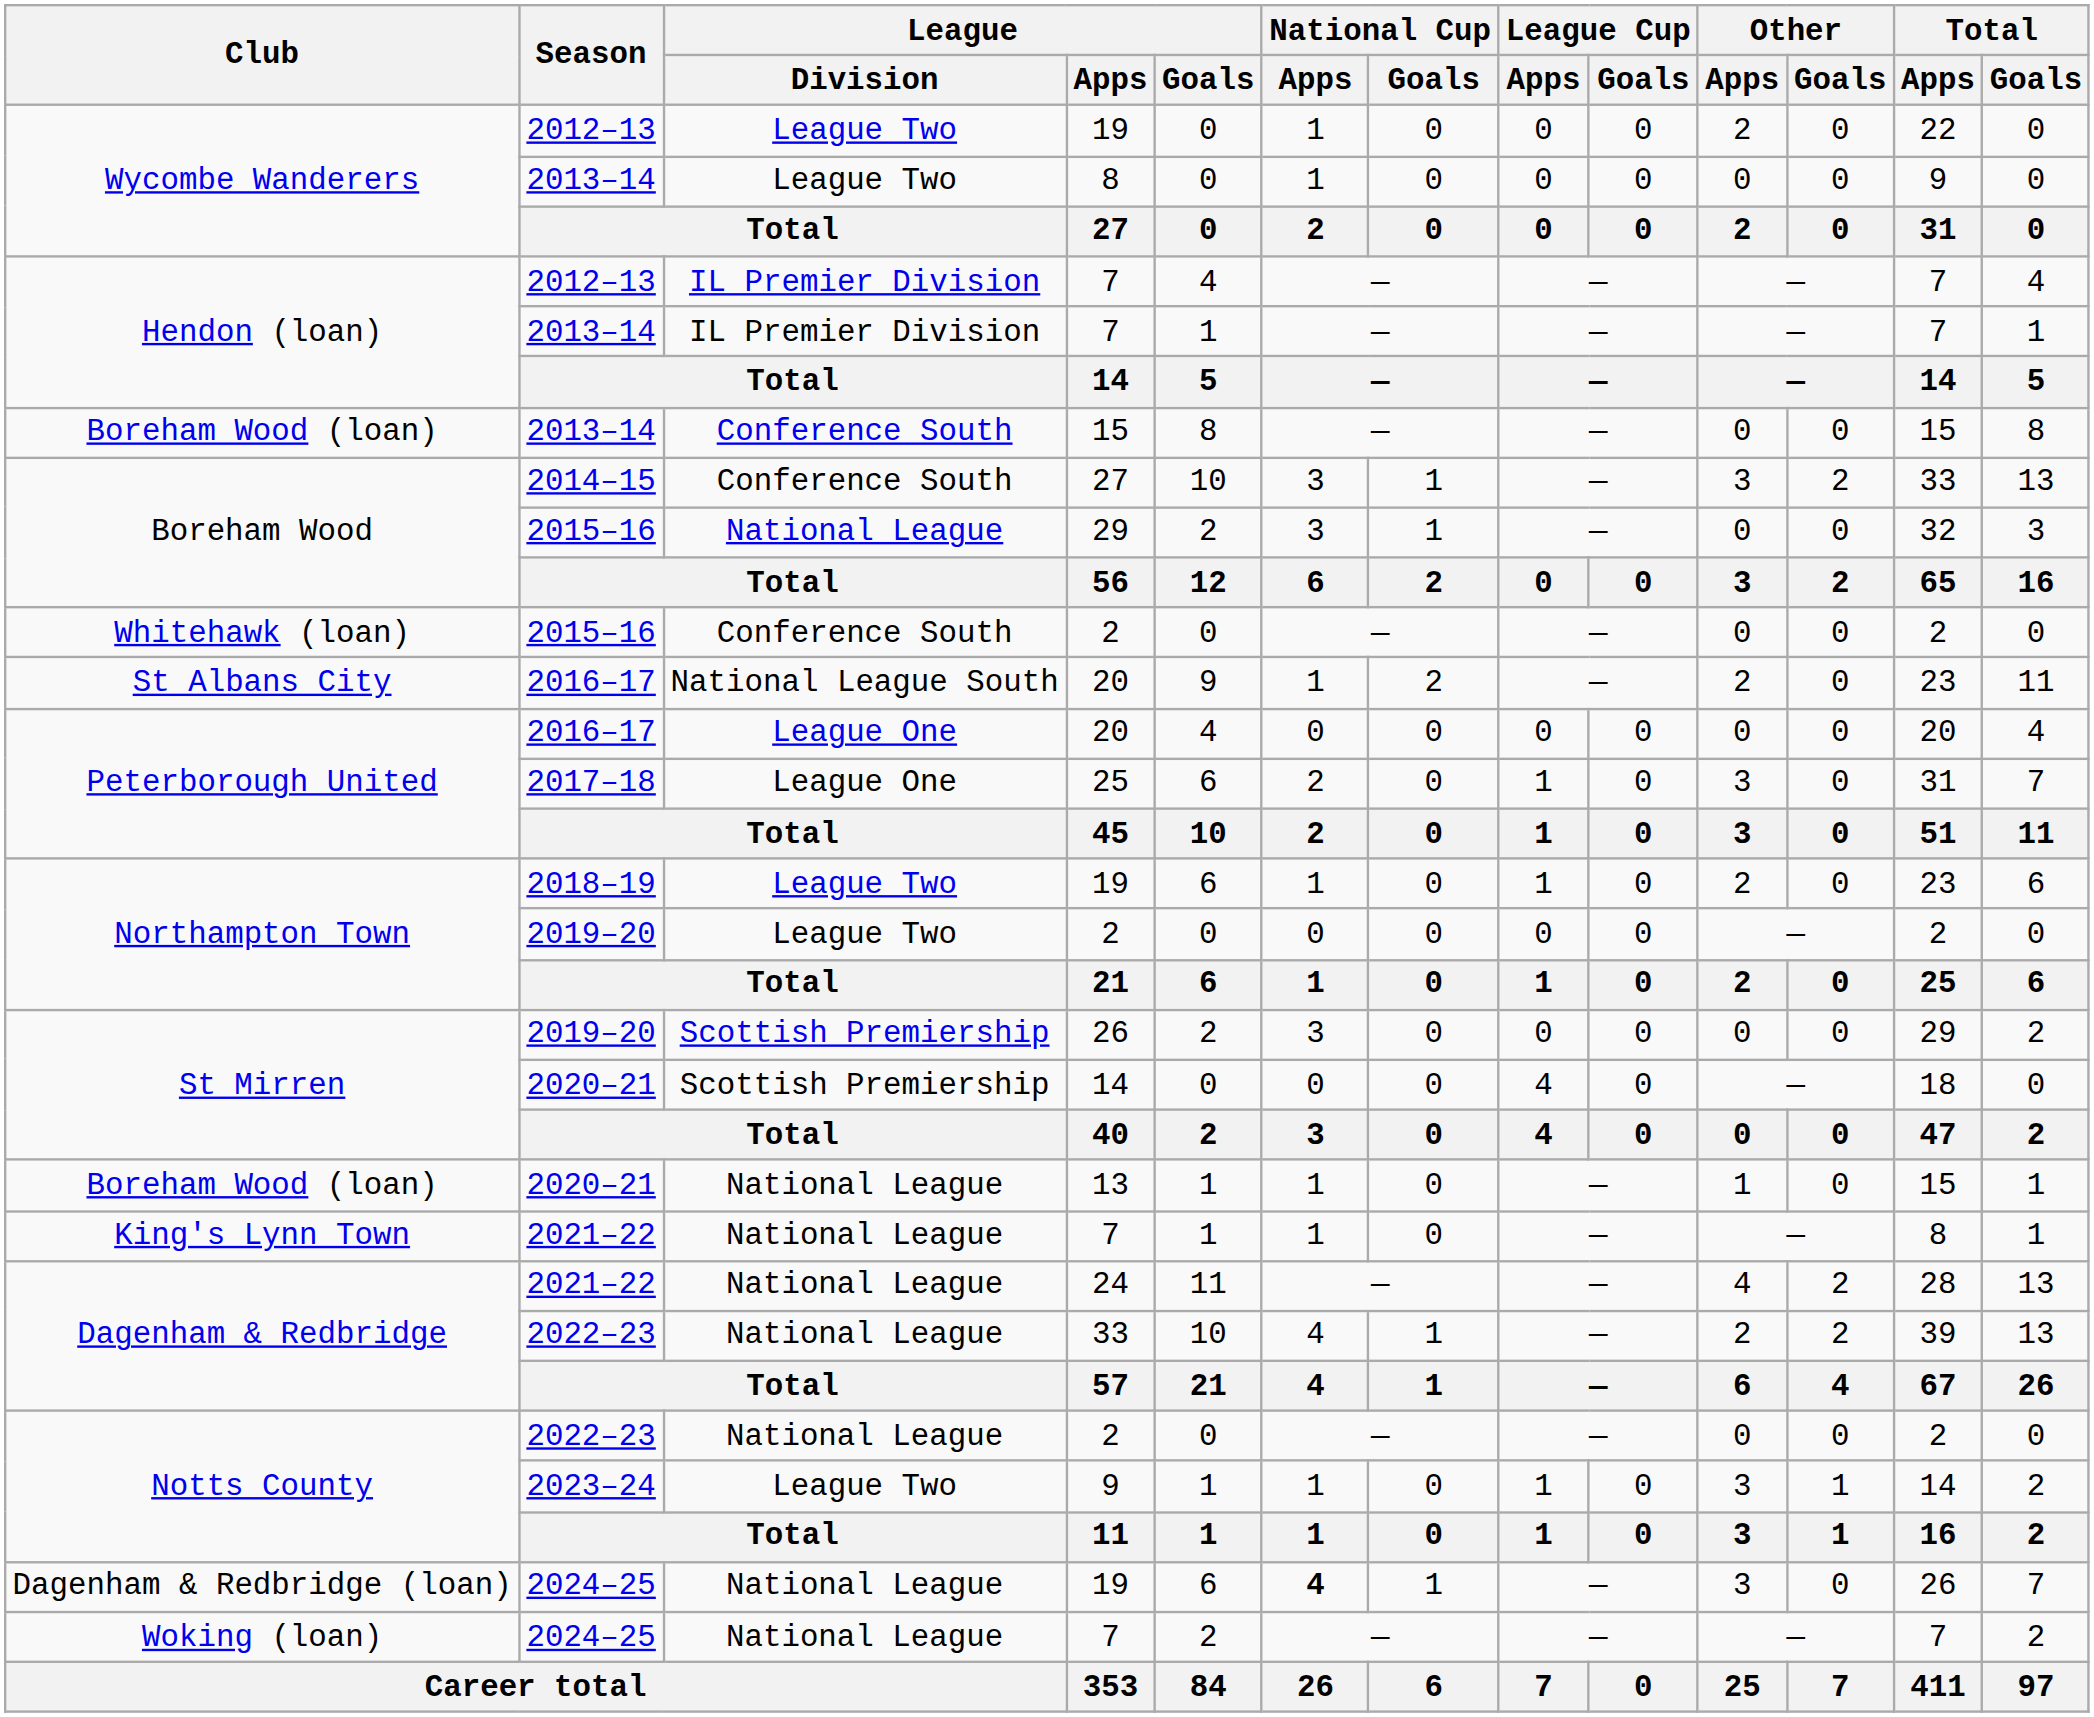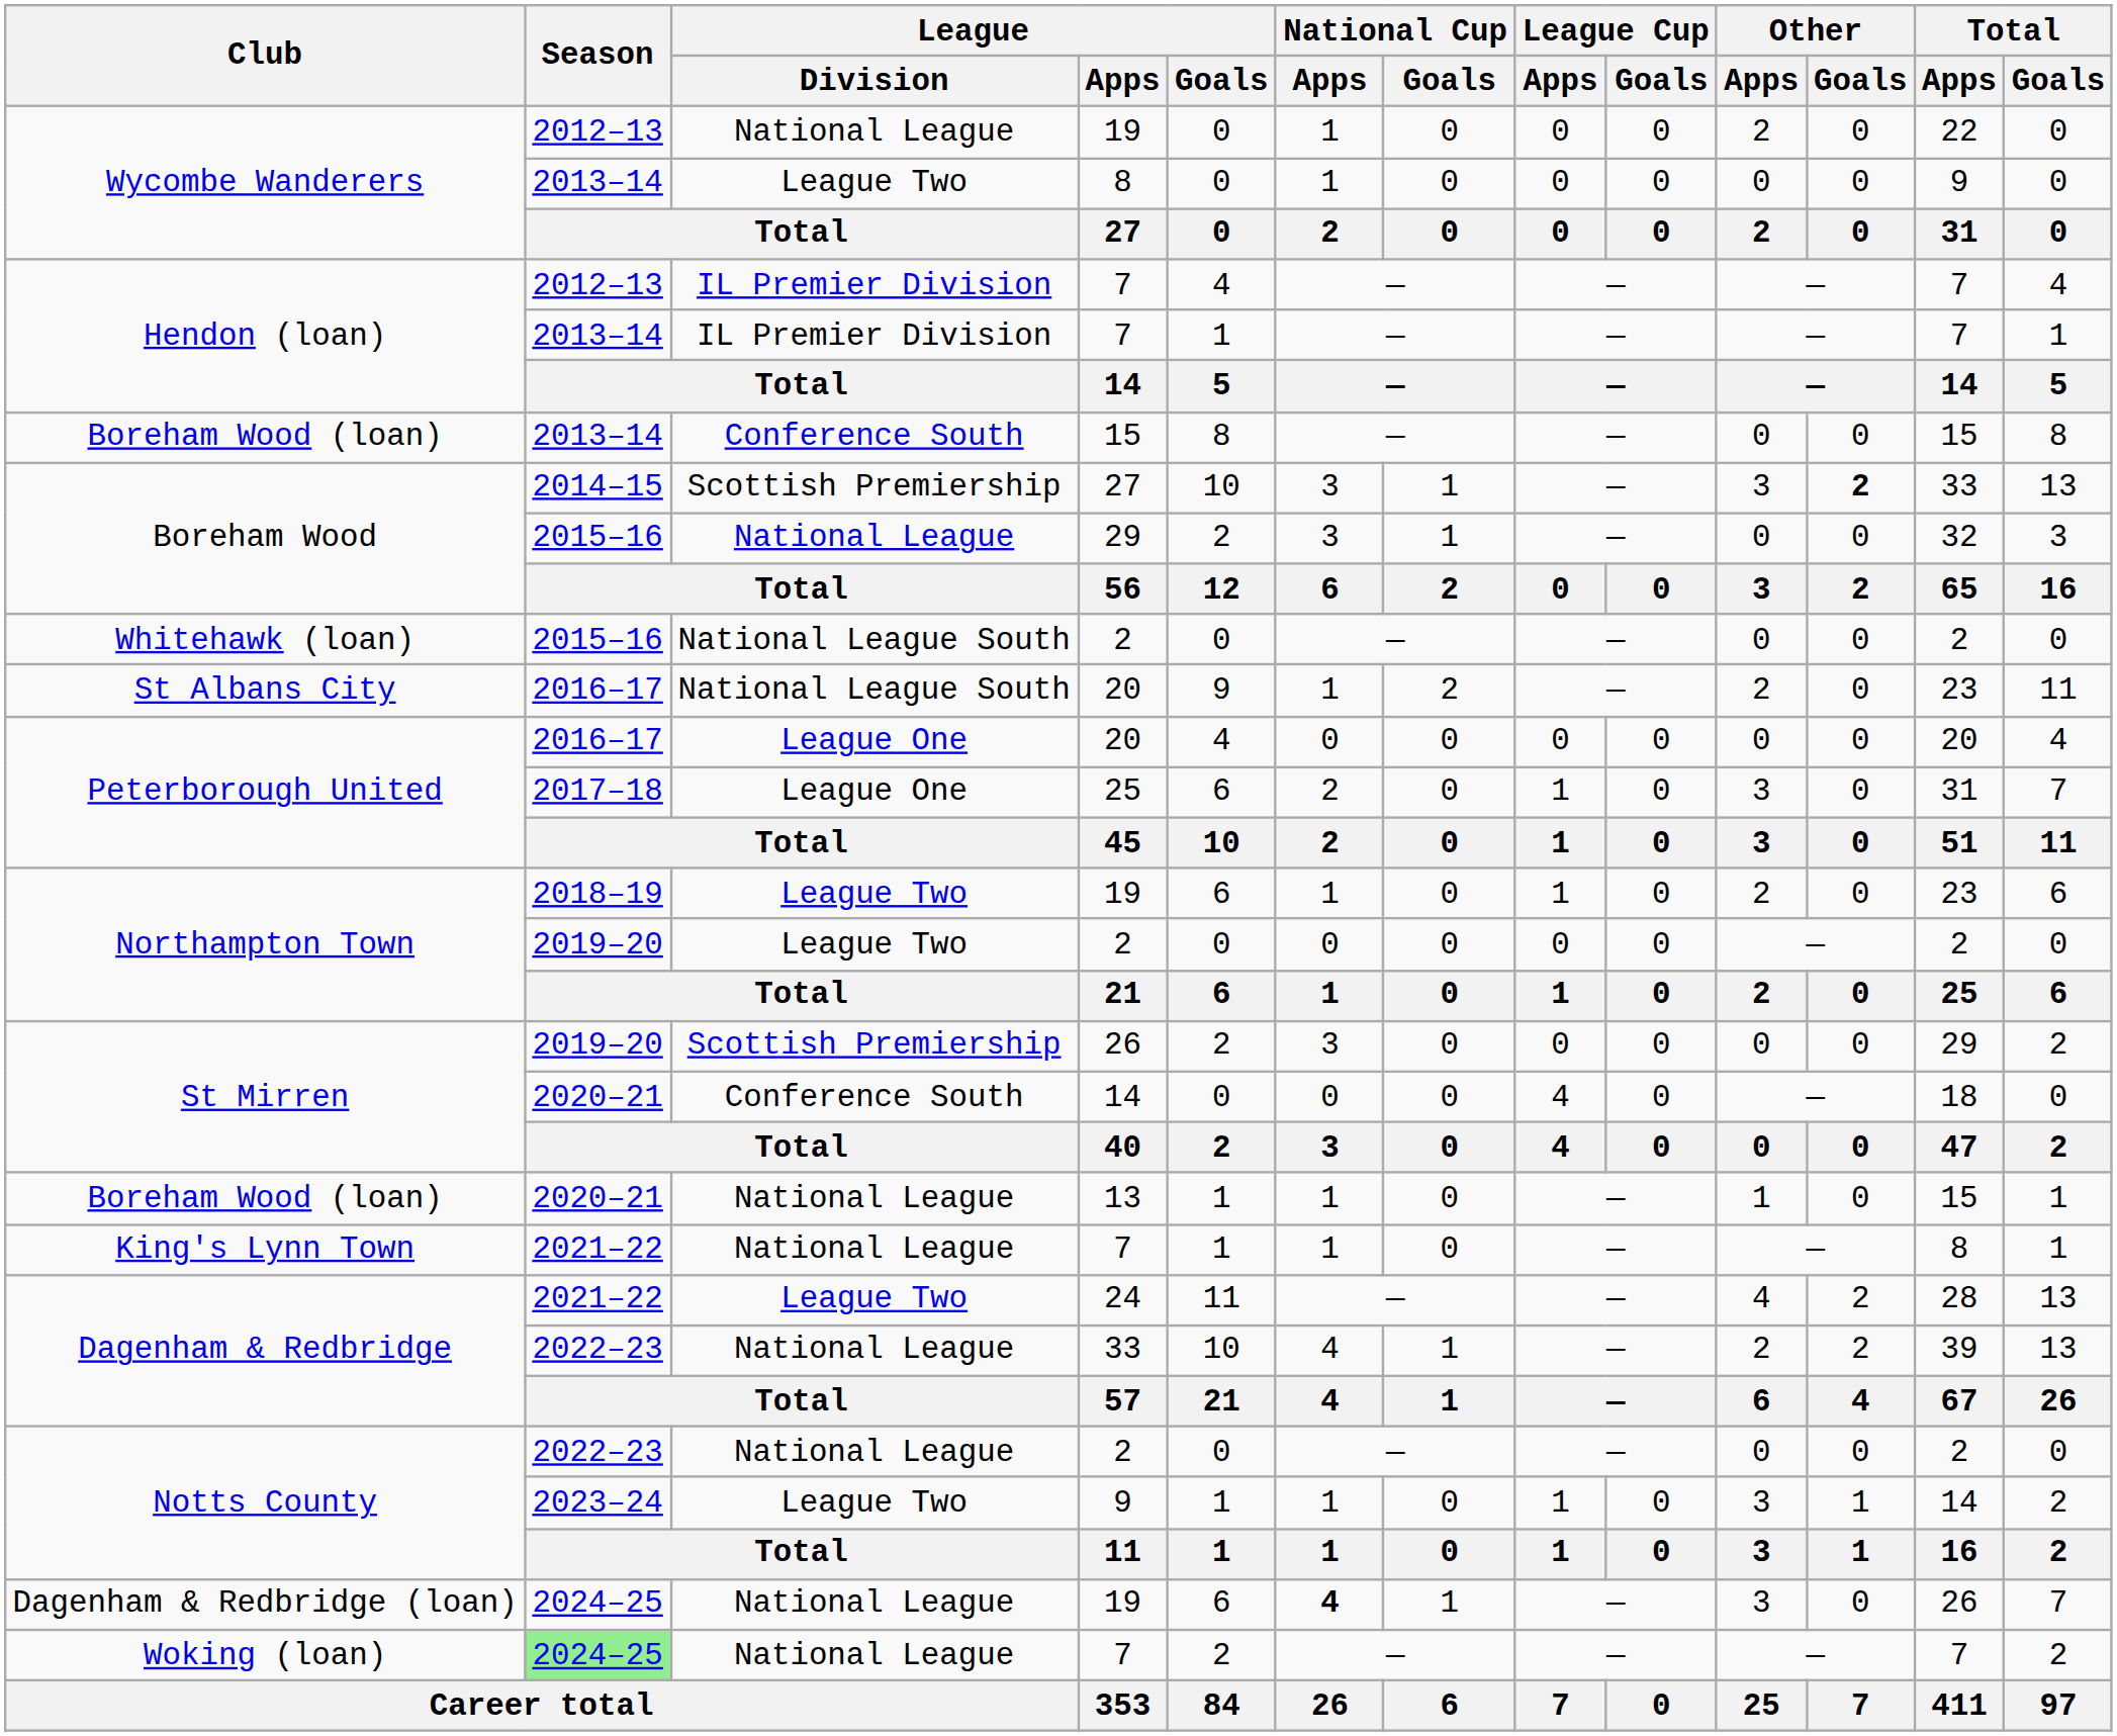Wycombe Wanderers / 19 | League / Division: League Two -> National League
Boreham Wood / 27 | League / Division: Conference South -> Scottish Premiership
Boreham Wood / 27 | Other / Goals: normal -> bold
Whitehawk (loan) / 2 | League / Division: Conference South -> National League South
St Mirren / 14 | League / Division: Scottish Premiership -> Conference South
24 | League / Division: National League -> League Two
Woking (loan) / 7 | Season: no background -> lightgreen background
